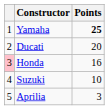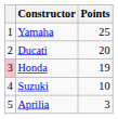Yamaha | Points: bold -> normal
Honda | Points: 16 -> 19
